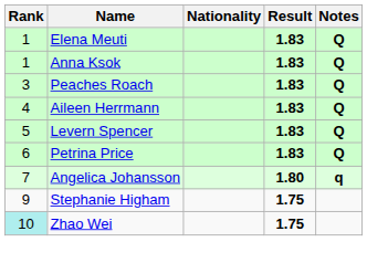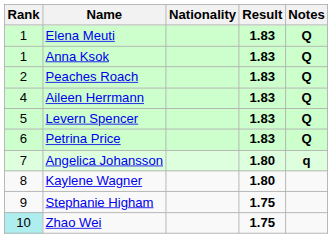Peaches Roach | Rank: 3 -> 2
+ row: 8 | Kaylene Wagner | 1.80
